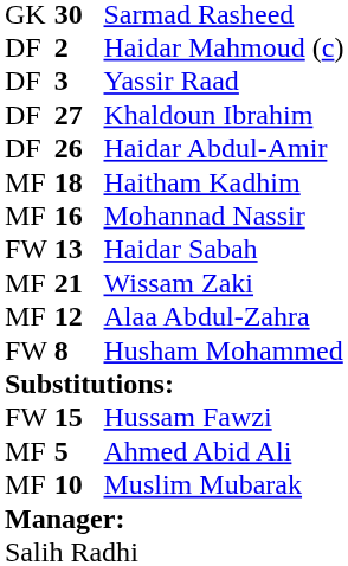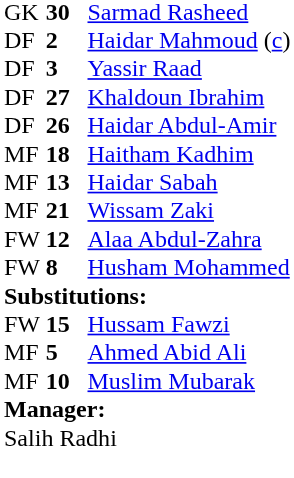- row: MF | 16 | Mohannad Nassir
Haidar Sabah | column 1: FW -> MF
Alaa Abdul-Zahra | column 1: MF -> FW
